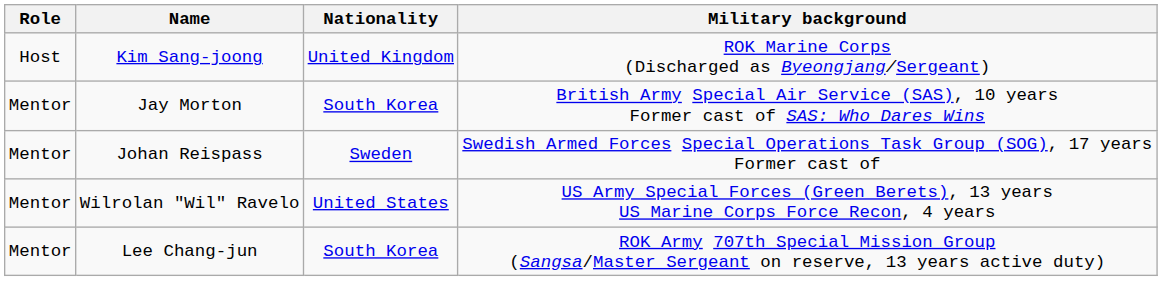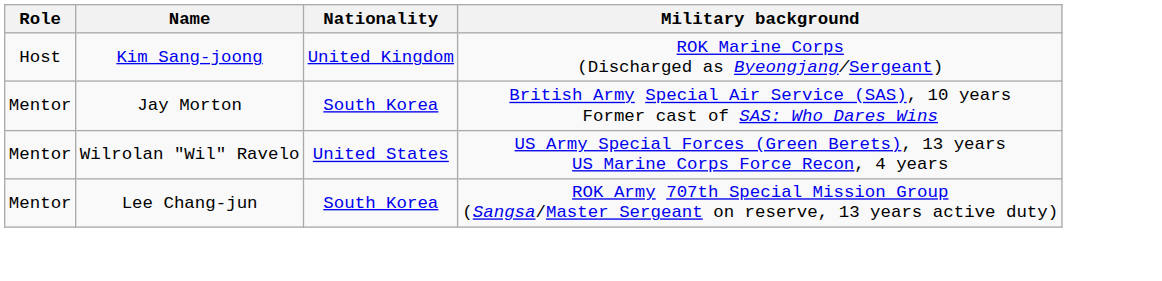- row: Mentor | Johan Reispass | Sweden | Swedish Armed Forces Special Operations Task Group (SOG), 17 years Former cast of
